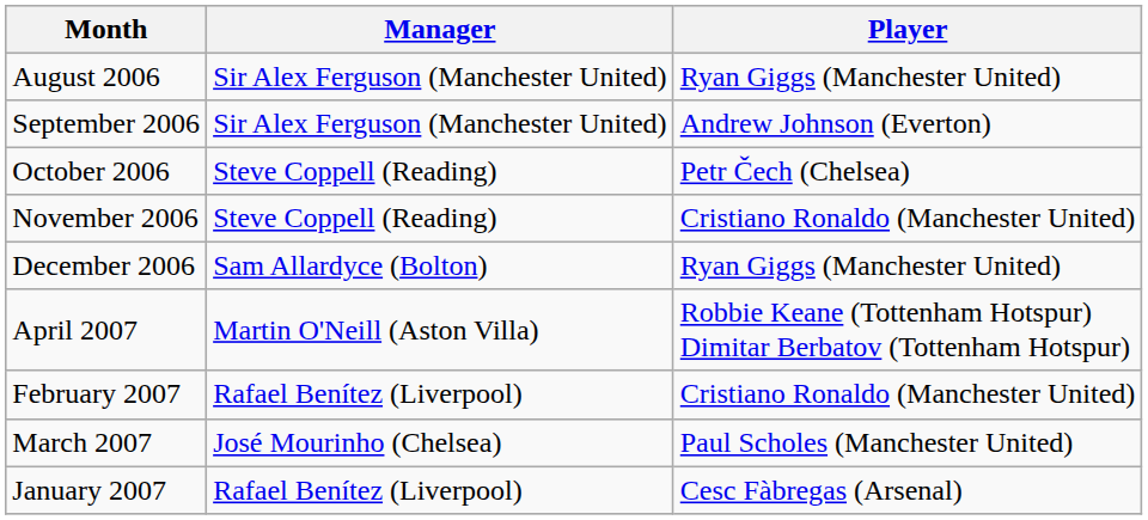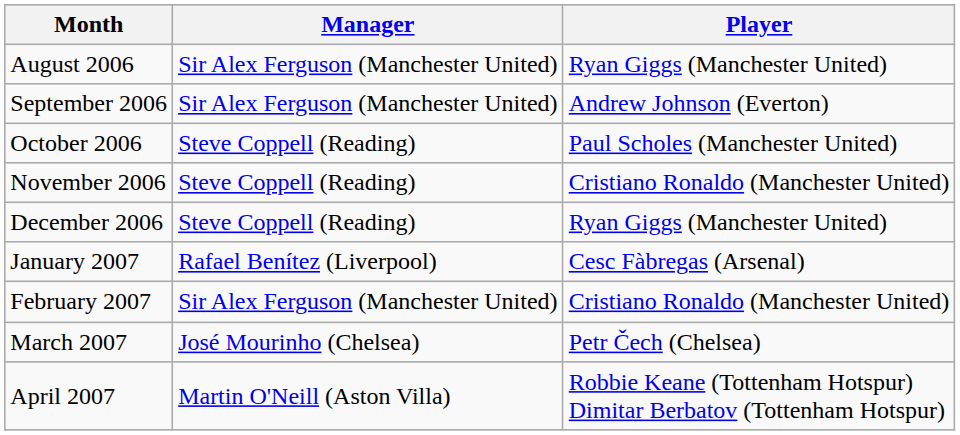October 2006 | Player: Petr Čech (Chelsea) -> Paul Scholes (Manchester United)
December 2006 | Manager: Sam Allardyce (Bolton) -> Steve Coppell (Reading)
rows swapped: January 2007 <-> April 2007
February 2007 | Manager: Rafael Benítez (Liverpool) -> Sir Alex Ferguson (Manchester United)
March 2007 | Player: Paul Scholes (Manchester United) -> Petr Čech (Chelsea)
